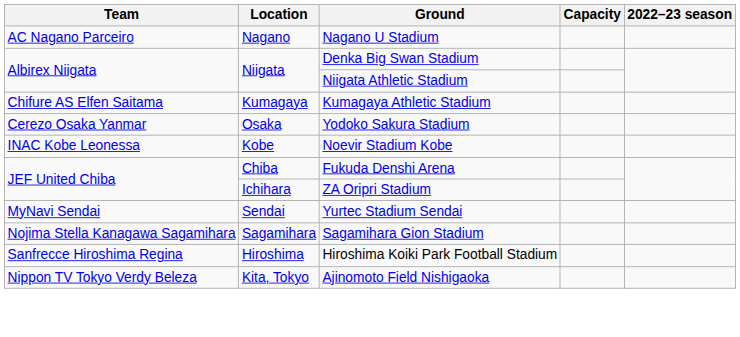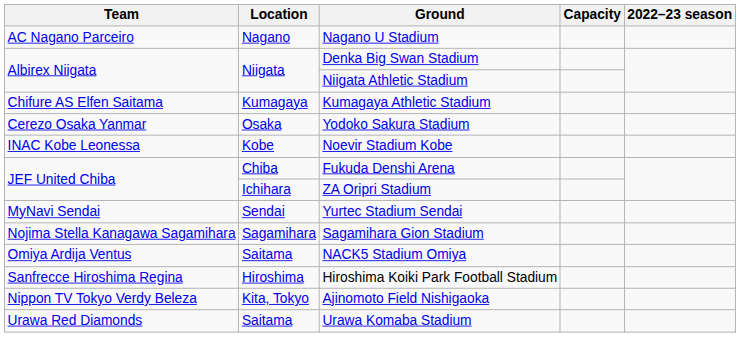+ row: Omiya Ardija Ventus | Saitama | NACK5 Stadium Omiya
+ row: Urawa Red Diamonds | Saitama | Urawa Komaba Stadium
